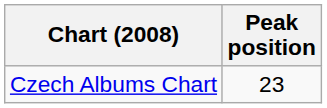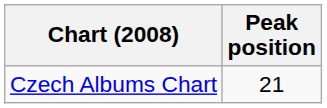Czech Albums Chart | Peak position: 23 -> 21
